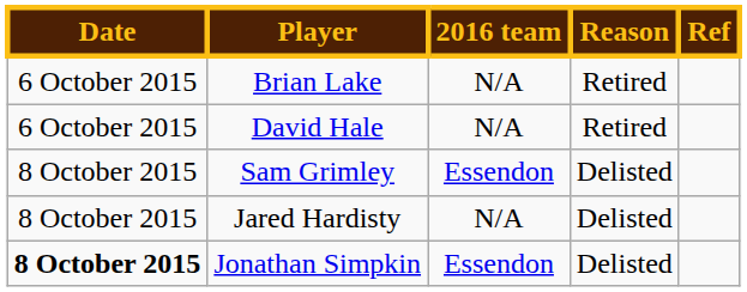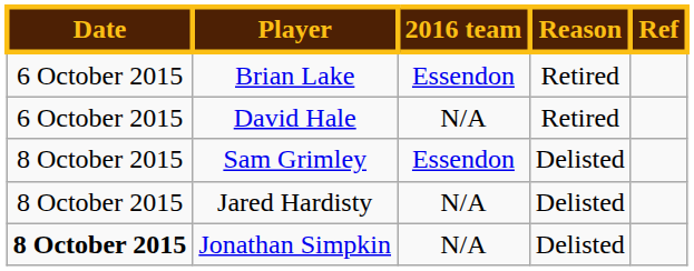Brian Lake | 2016 team: N/A -> Essendon
Jonathan Simpkin | 2016 team: Essendon -> N/A
